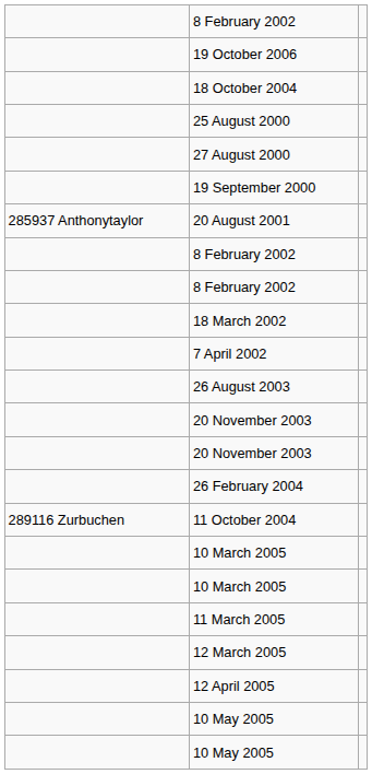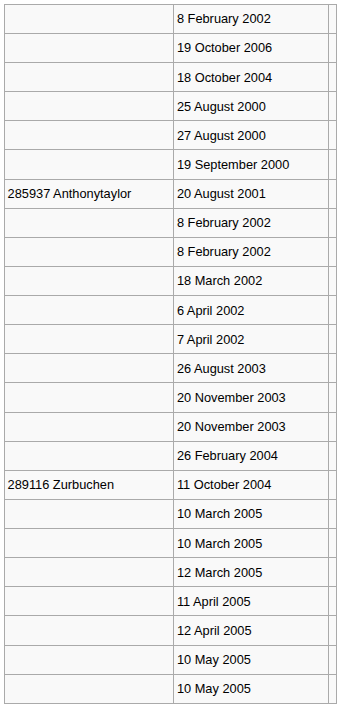+ row: 6 April 2002
- row: 11 March 2005
+ row: 11 April 2005
